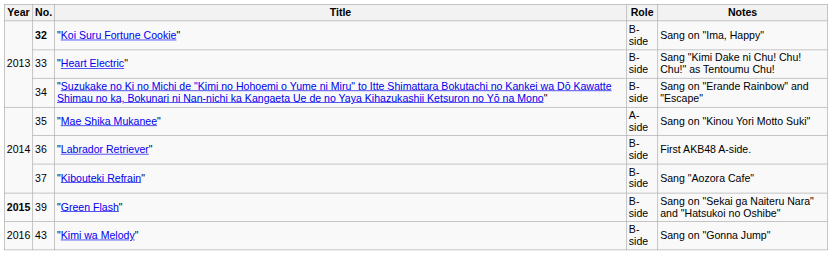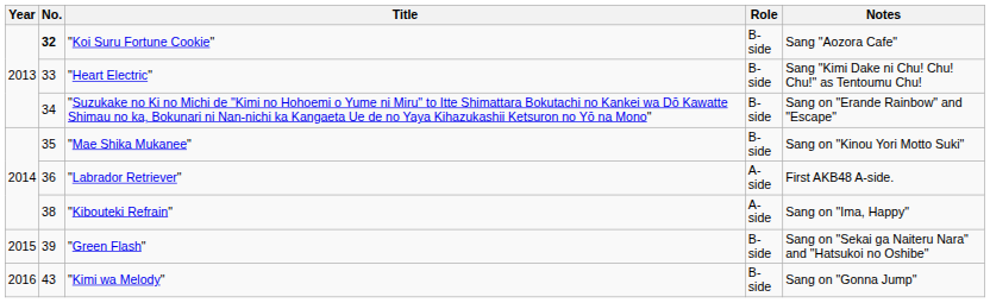"Koi Suru Fortune Cookie" | Notes: Sang on "Ima, Happy" -> Sang "Aozora Cafe"
"Mae Shika Mukanee" | Role: A-side -> B-side
"Labrador Retriever" | Role: B-side -> A-side
"Kibouteki Refrain" | No.: 37 -> 38
"Kibouteki Refrain" | Role: B-side -> A-side
"Kibouteki Refrain" | Notes: Sang "Aozora Cafe" -> Sang on "Ima, Happy"
"Green Flash" | Year: bold -> normal
